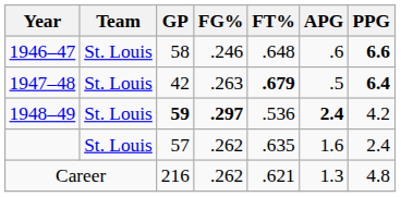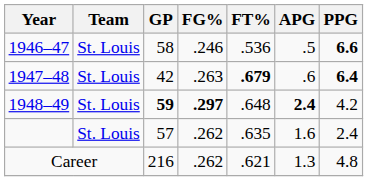1946–47 | FT%: .648 -> .536
1946–47 | APG: .6 -> .5
1947–48 | APG: .5 -> .6
1948–49 | FT%: .536 -> .648
